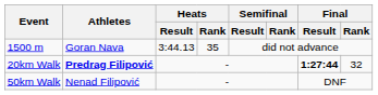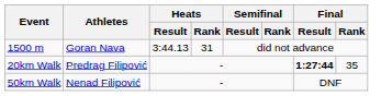1500 m | Heats / Rank: 35 -> 31
20km Walk | Athletes: bold -> normal
20km Walk | Final / Rank: 32 -> 35
